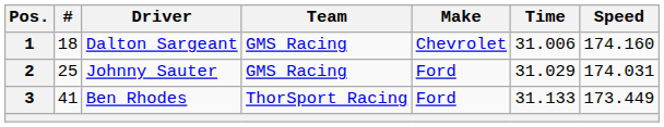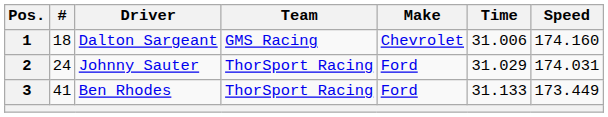2 | #: 25 -> 24
2 | Team: GMS Racing -> ThorSport Racing
